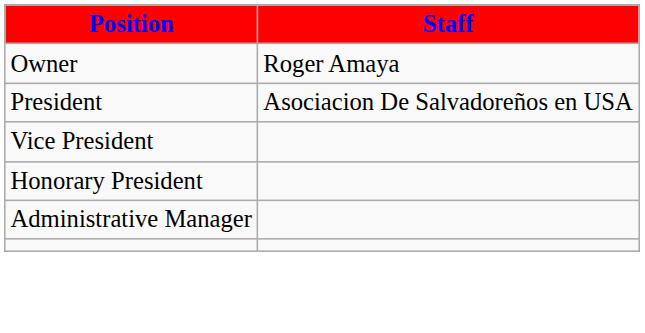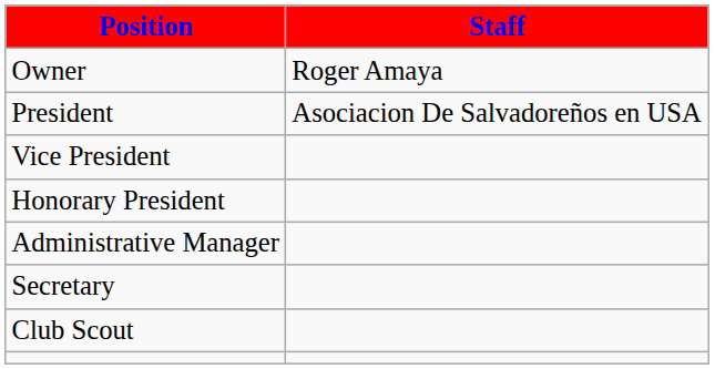+ row: Secretary
+ row: Club Scout
